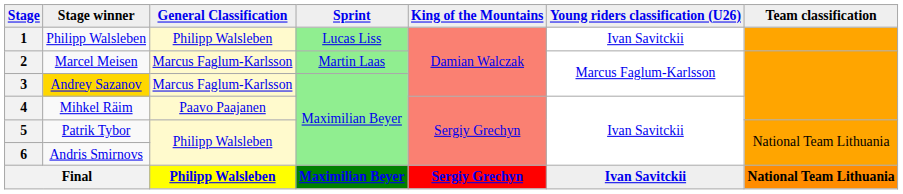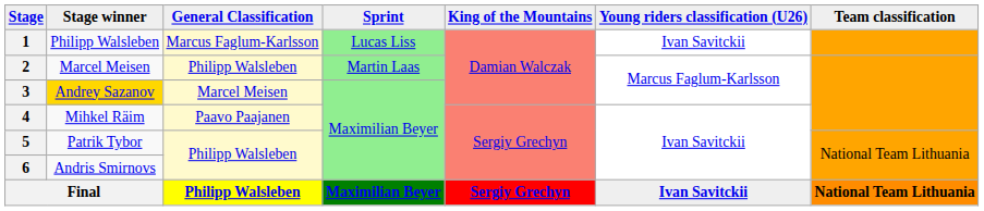1 | column 3: Philipp Walsleben -> Marcus Faglum-Karlsson
2 | column 3: Marcus Faglum-Karlsson -> Philipp Walsleben
3 | column 3: Marcus Faglum-Karlsson -> Marcel Meisen
